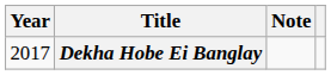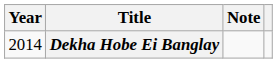Dekha Hobe Ei Banglay | Year: 2017 -> 2014
